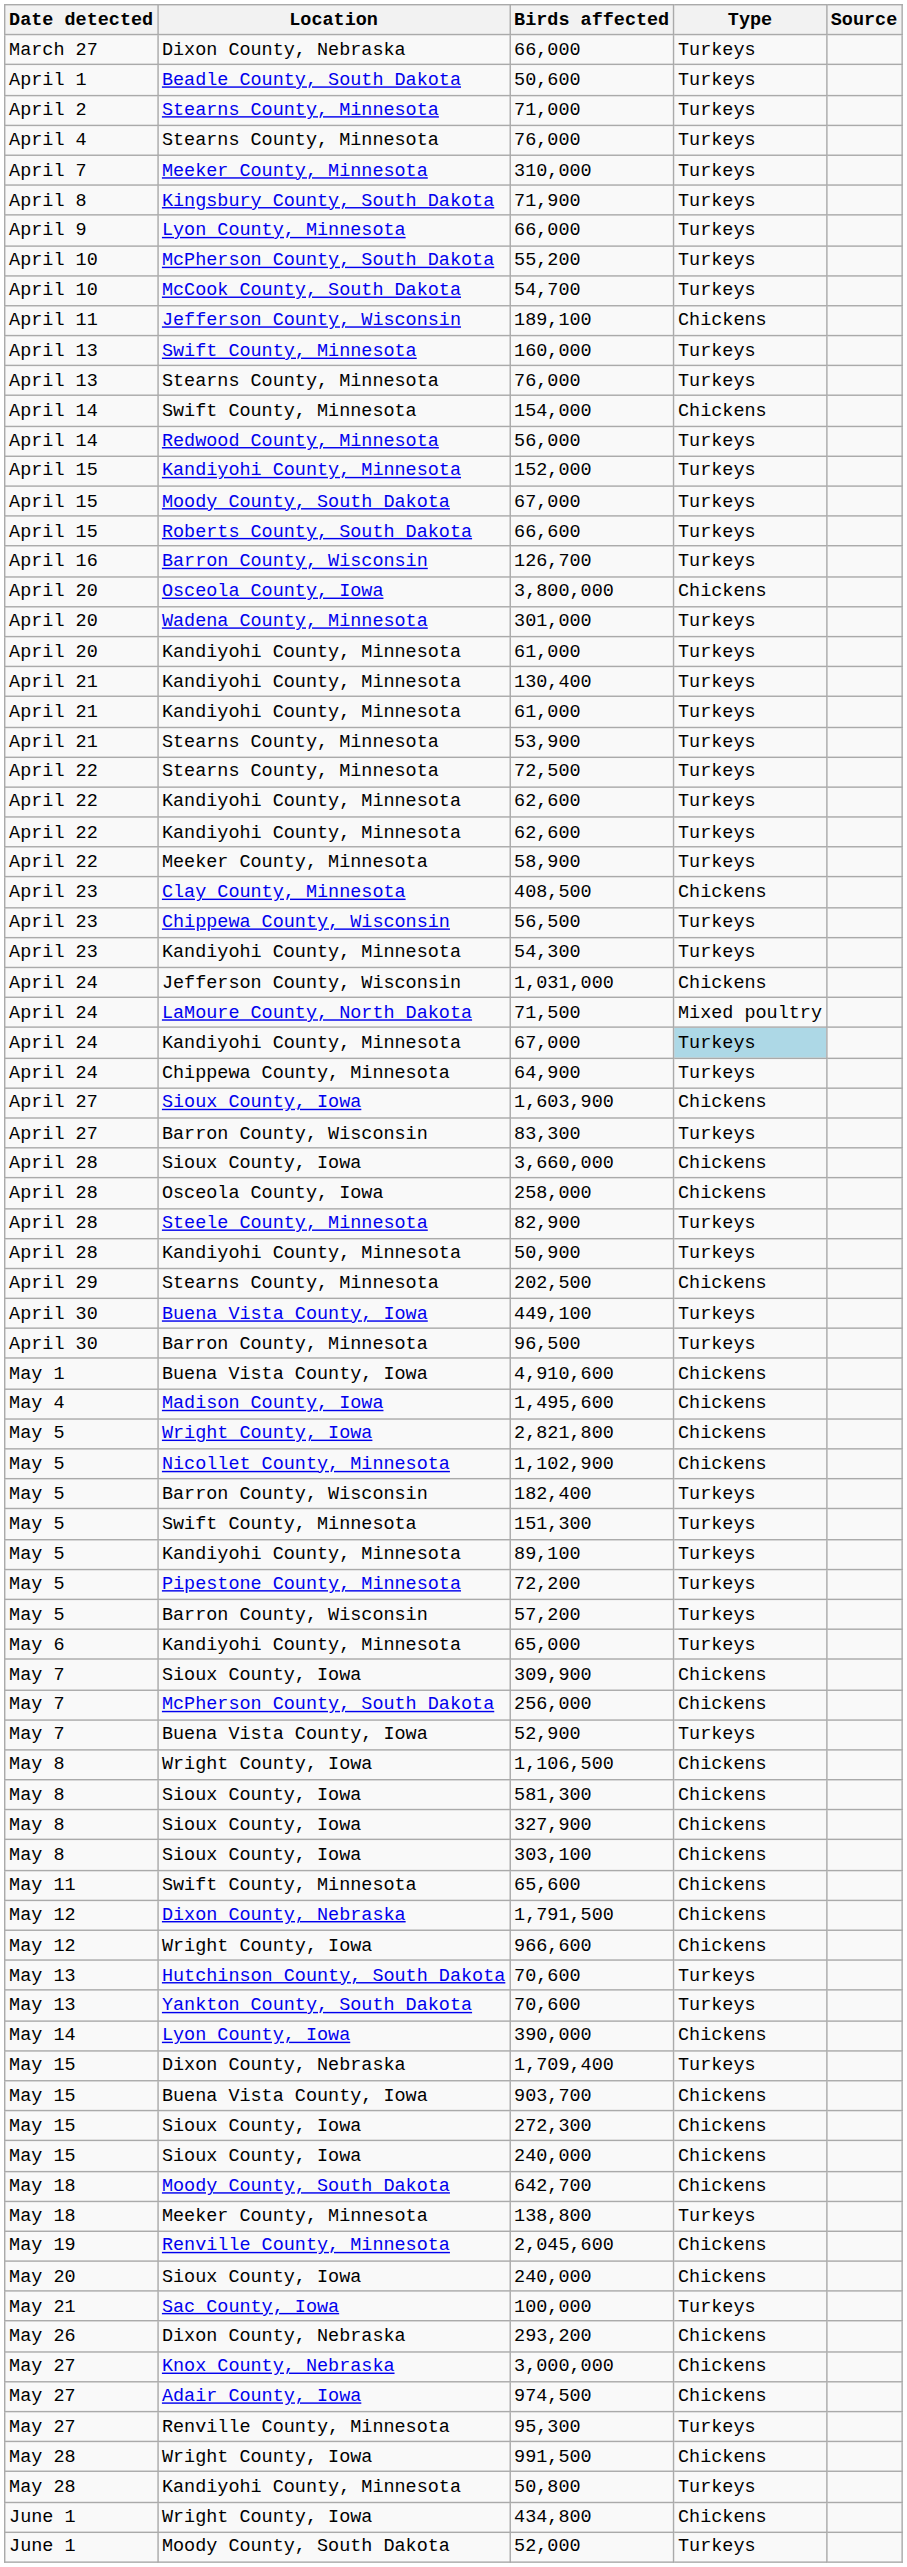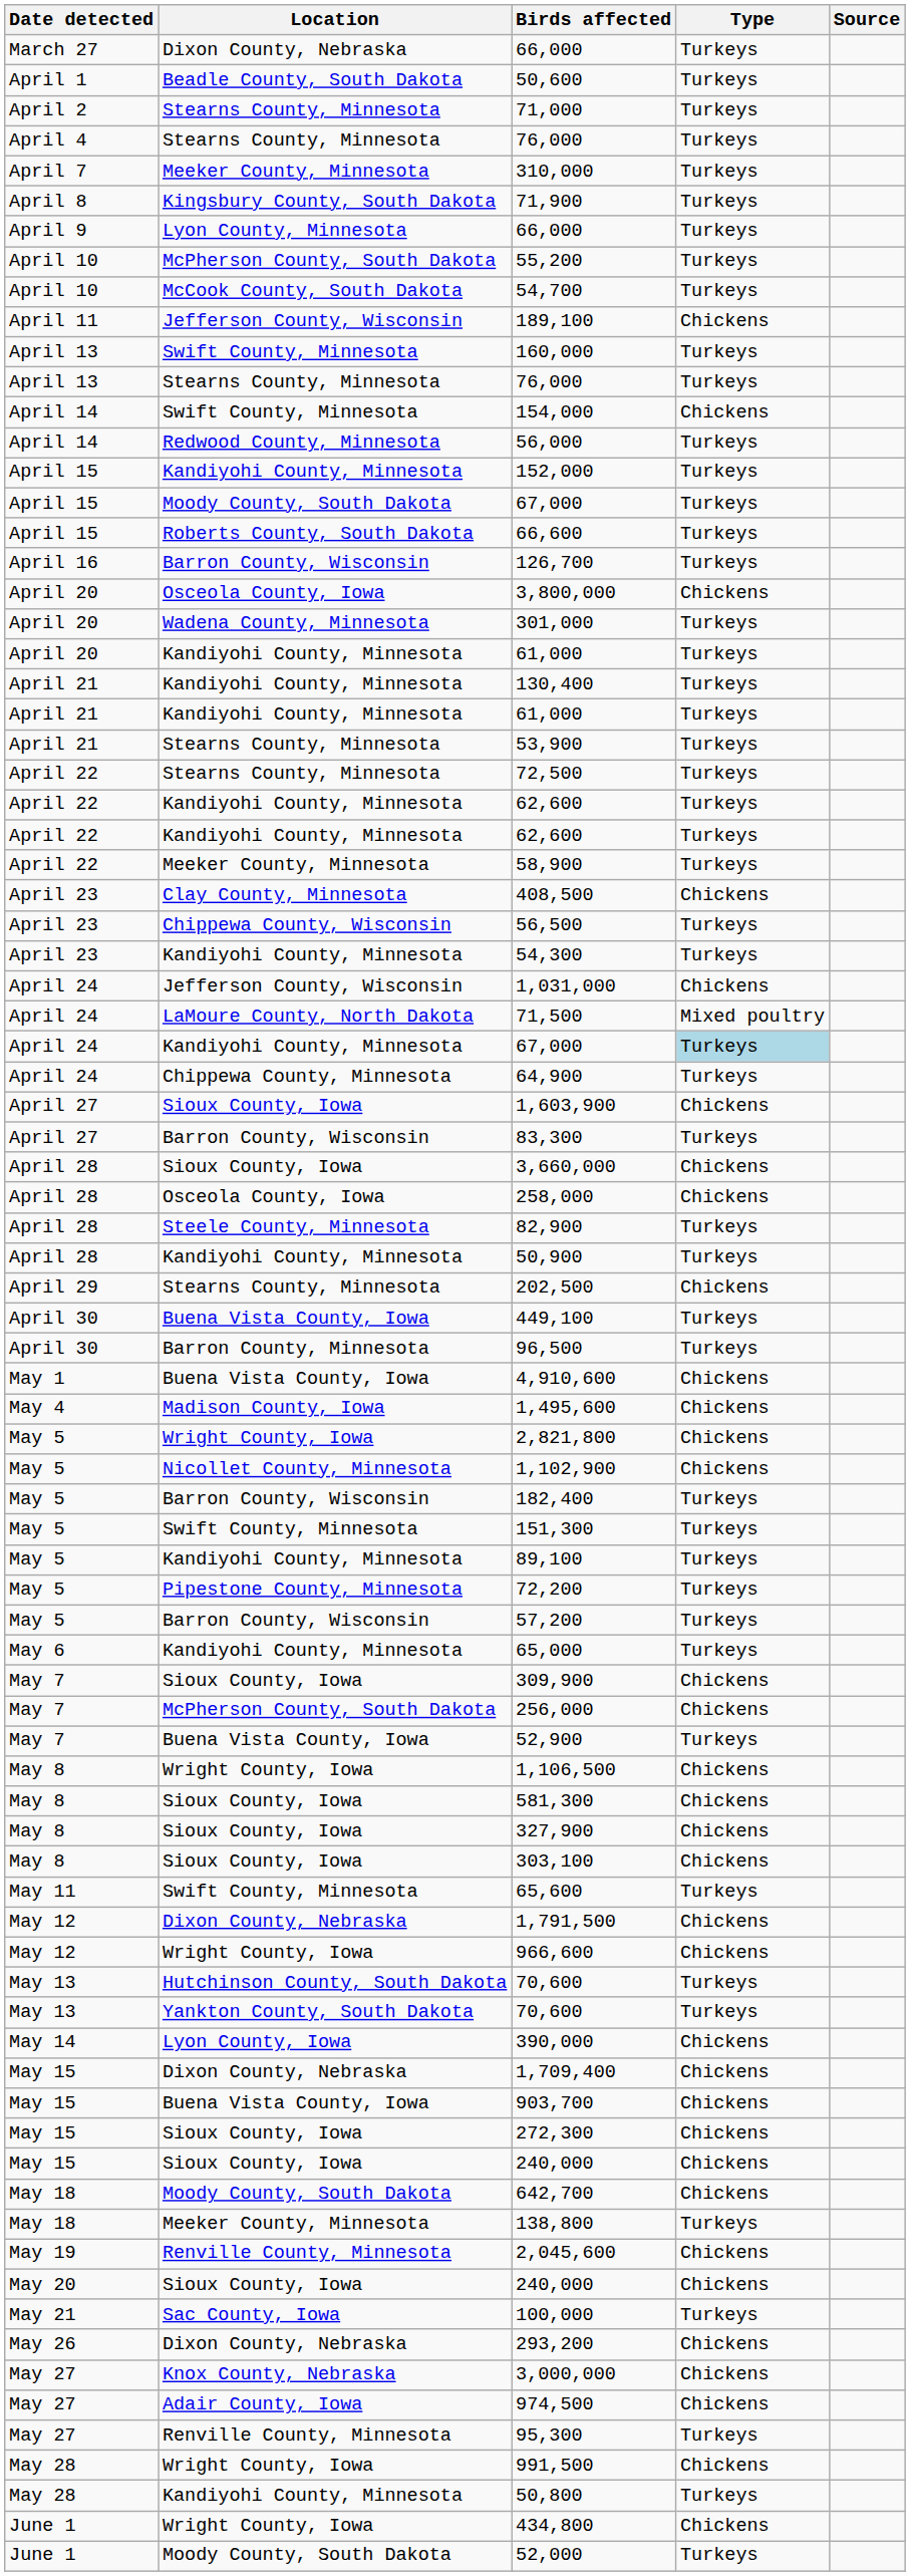65,600 | Type: Chickens -> Turkeys
1,709,400 | Type: Turkeys -> Chickens
